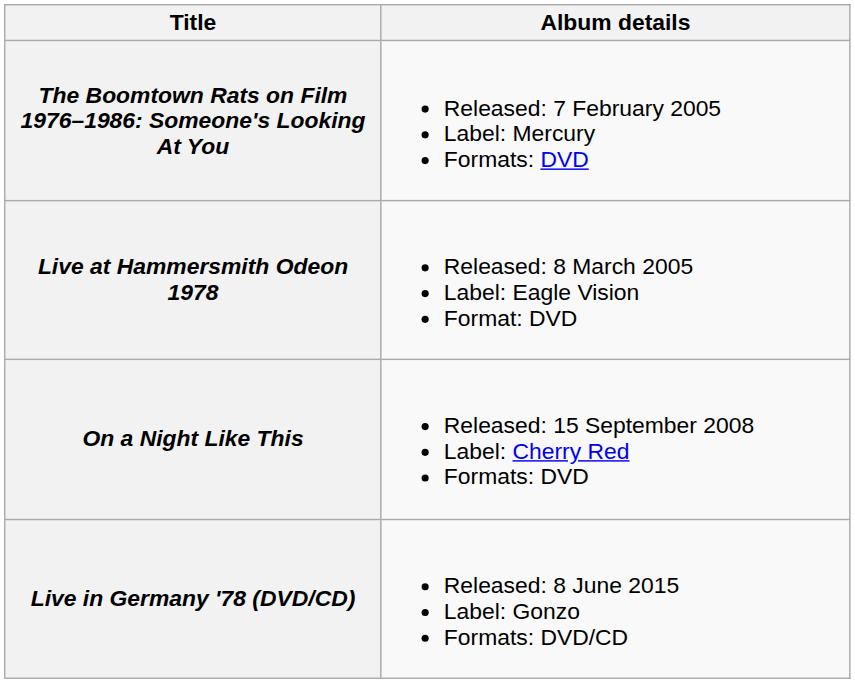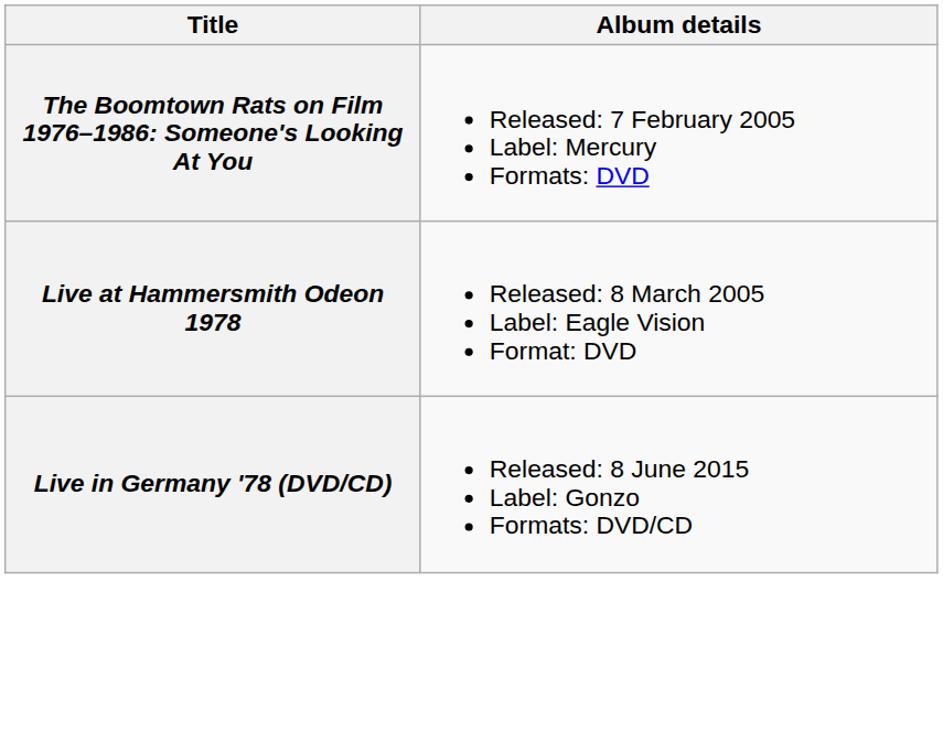- row: On a Night Like This | Released: 15 September 2008 Label: Cherry Red Formats: DVD
